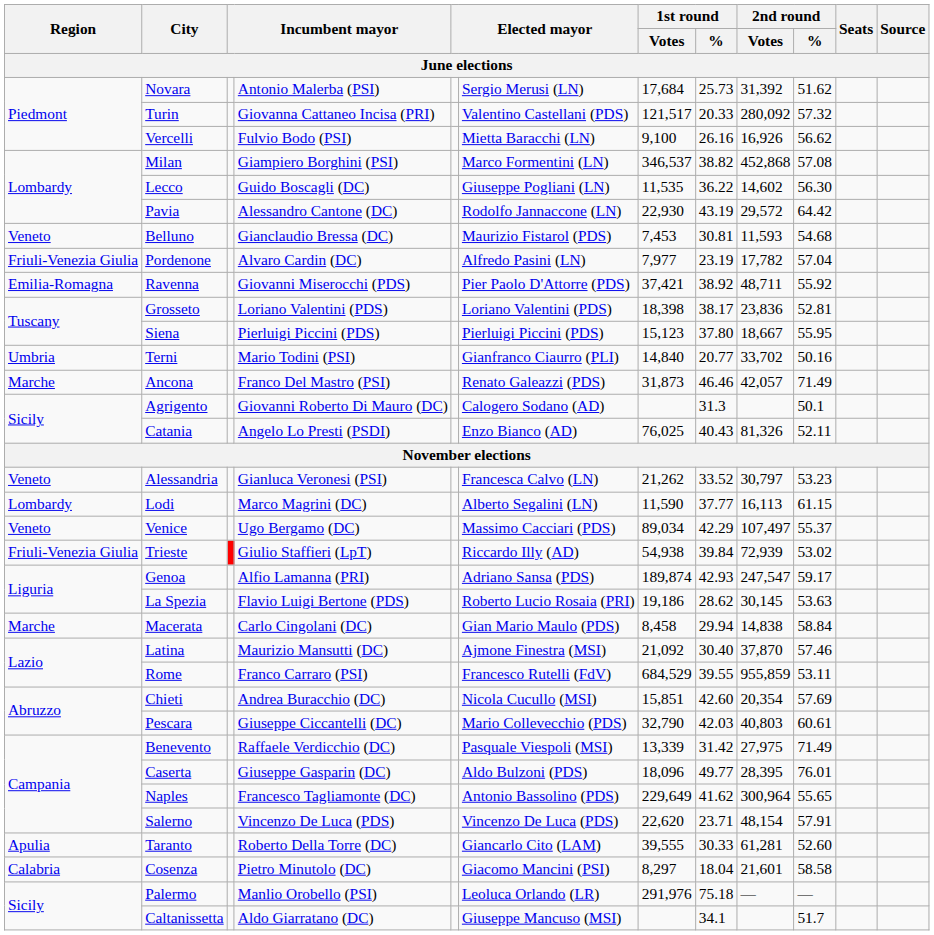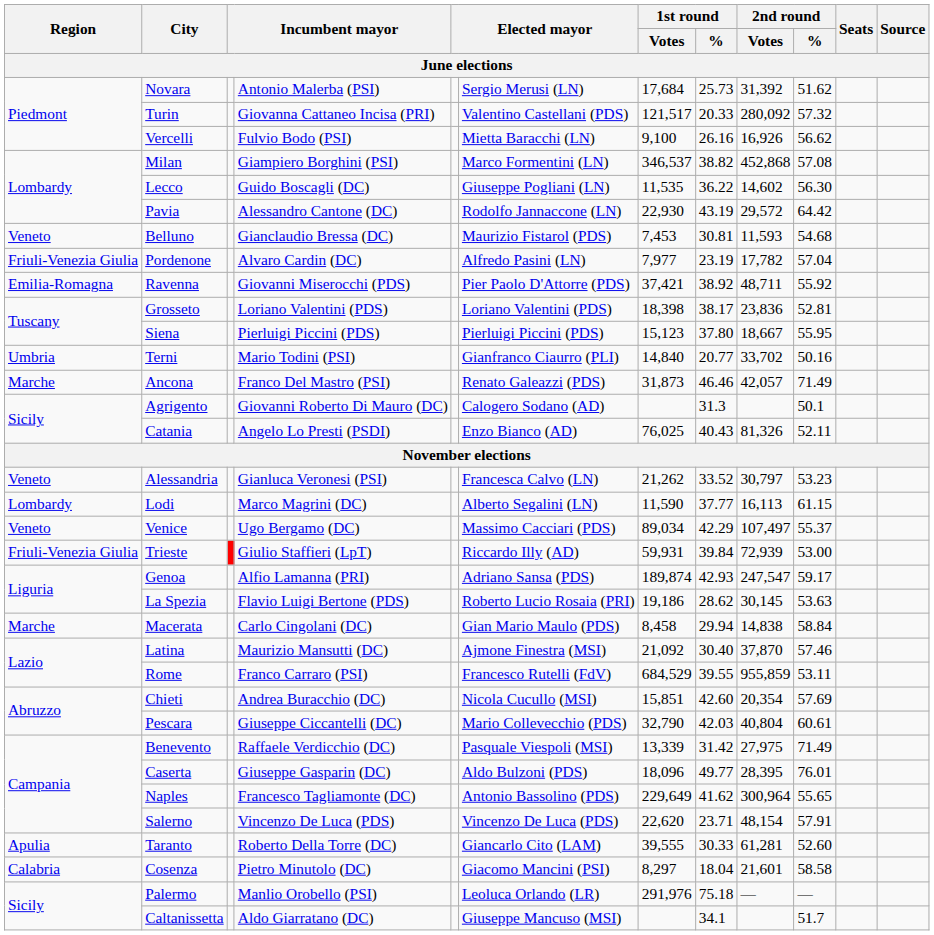Trieste | 1st round / Votes: 54,938 -> 59,931
Trieste | 2nd round / %: 53.02 -> 53.00
Pescara | 2nd round / Votes: 40,803 -> 40,804
